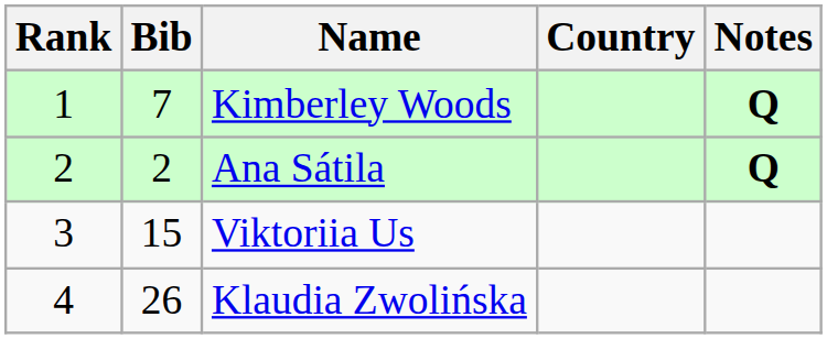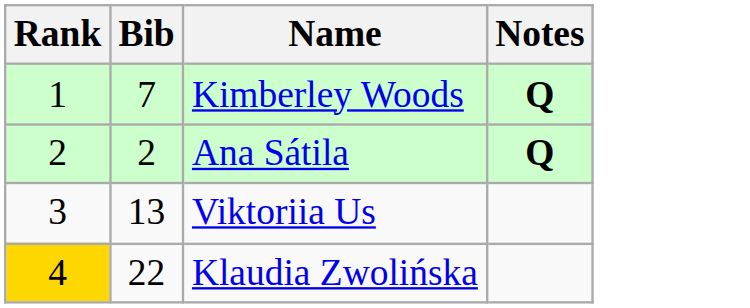- column: Country
Viktoriia Us | Bib: 15 -> 13
Klaudia Zwolińska | Rank: no background -> gold background
Klaudia Zwolińska | Bib: 26 -> 22
